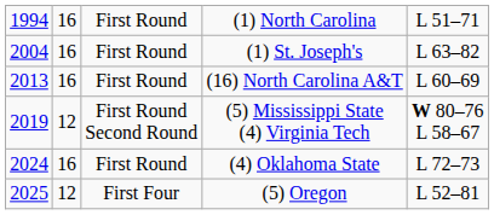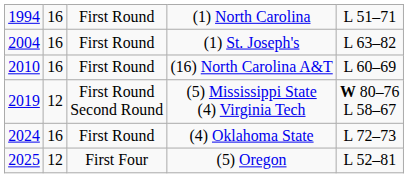(16) North Carolina A&T | column 1: 2013 -> 2010
